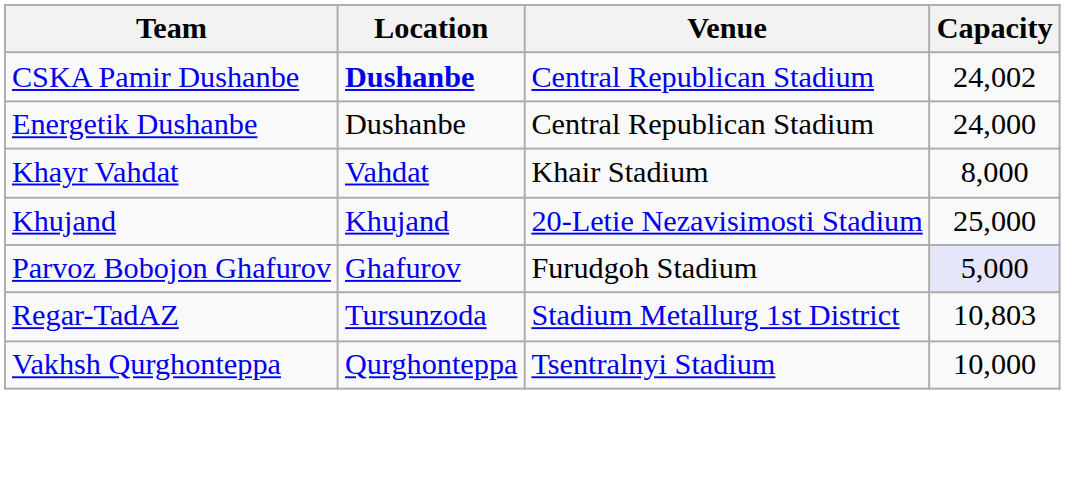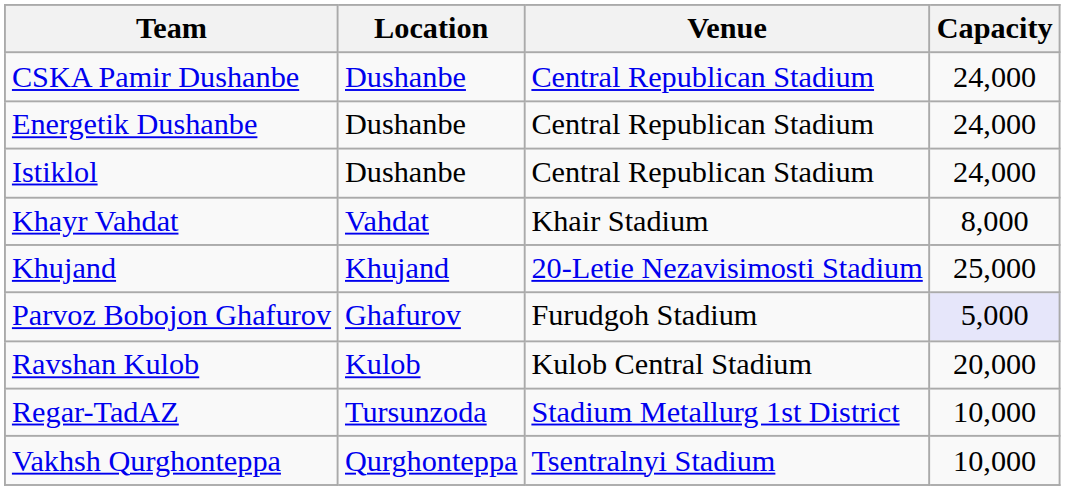CSKA Pamir Dushanbe | Location: bold -> normal
CSKA Pamir Dushanbe | Capacity: 24,002 -> 24,000
+ row: Istiklol | Dushanbe | Central Republican Stadium | 24,000
+ row: Ravshan Kulob | Kulob | Kulob Central Stadium | 20,000
Regar-TadAZ | Capacity: 10,803 -> 10,000
